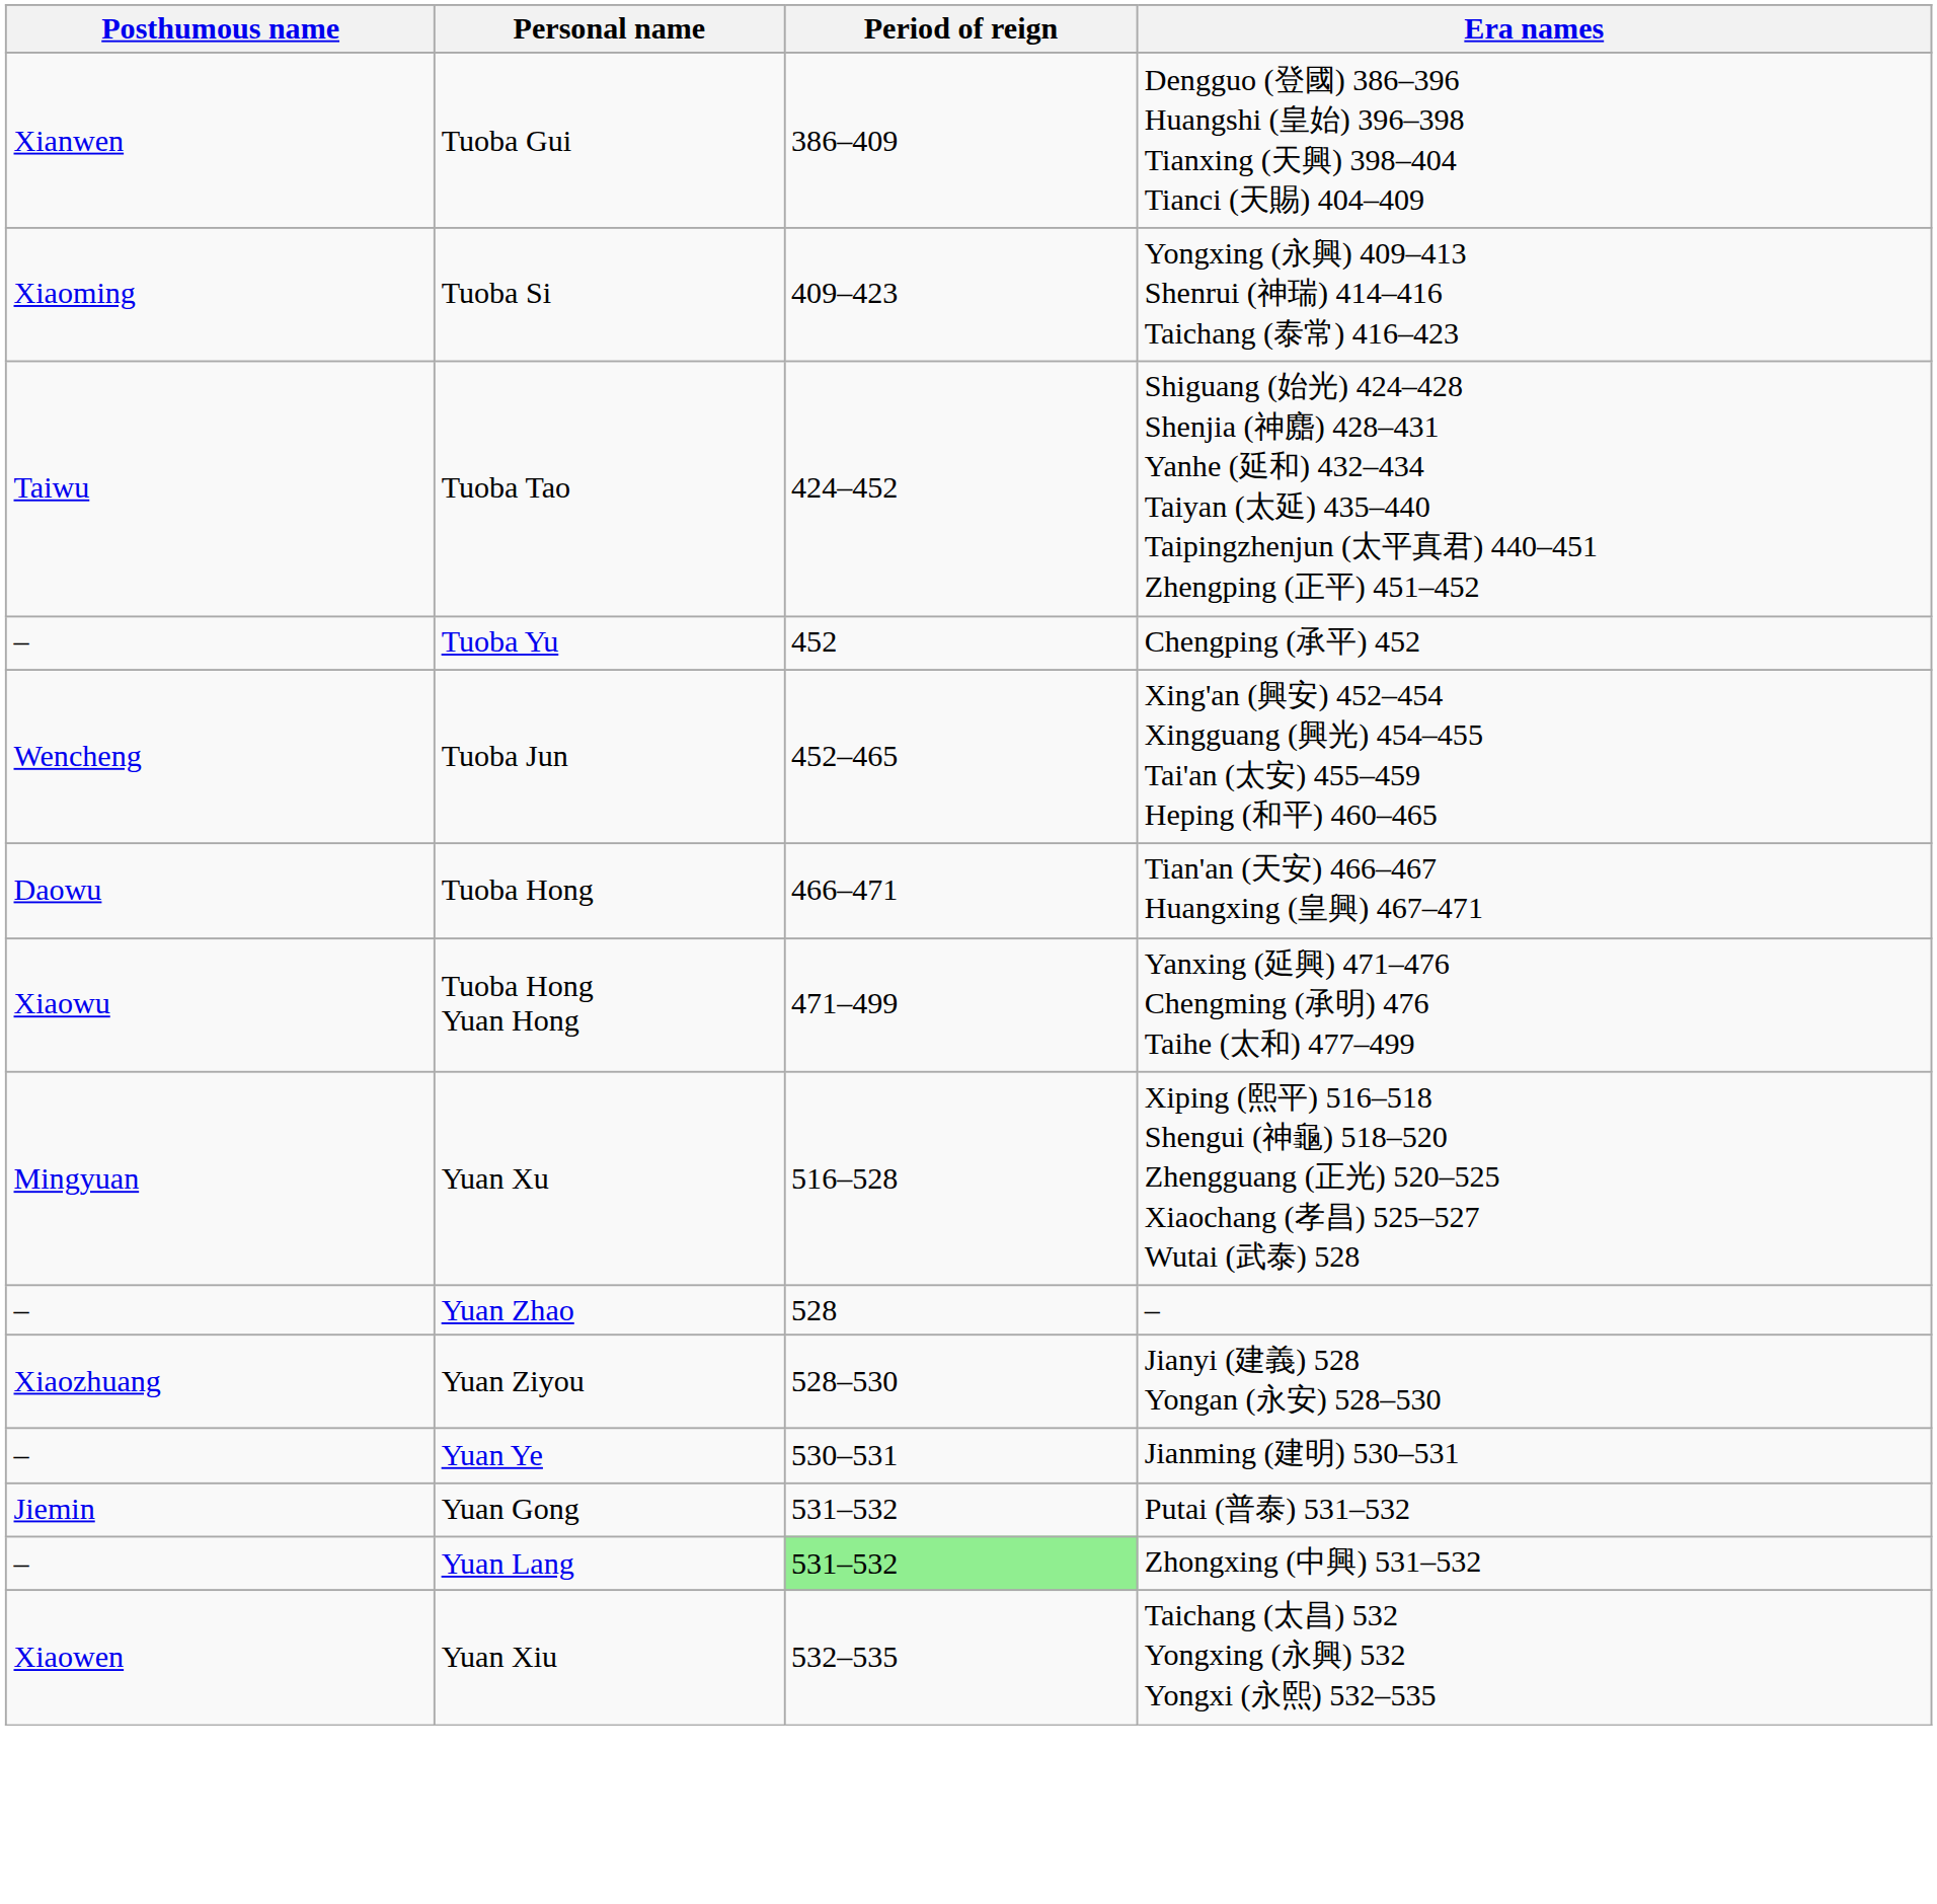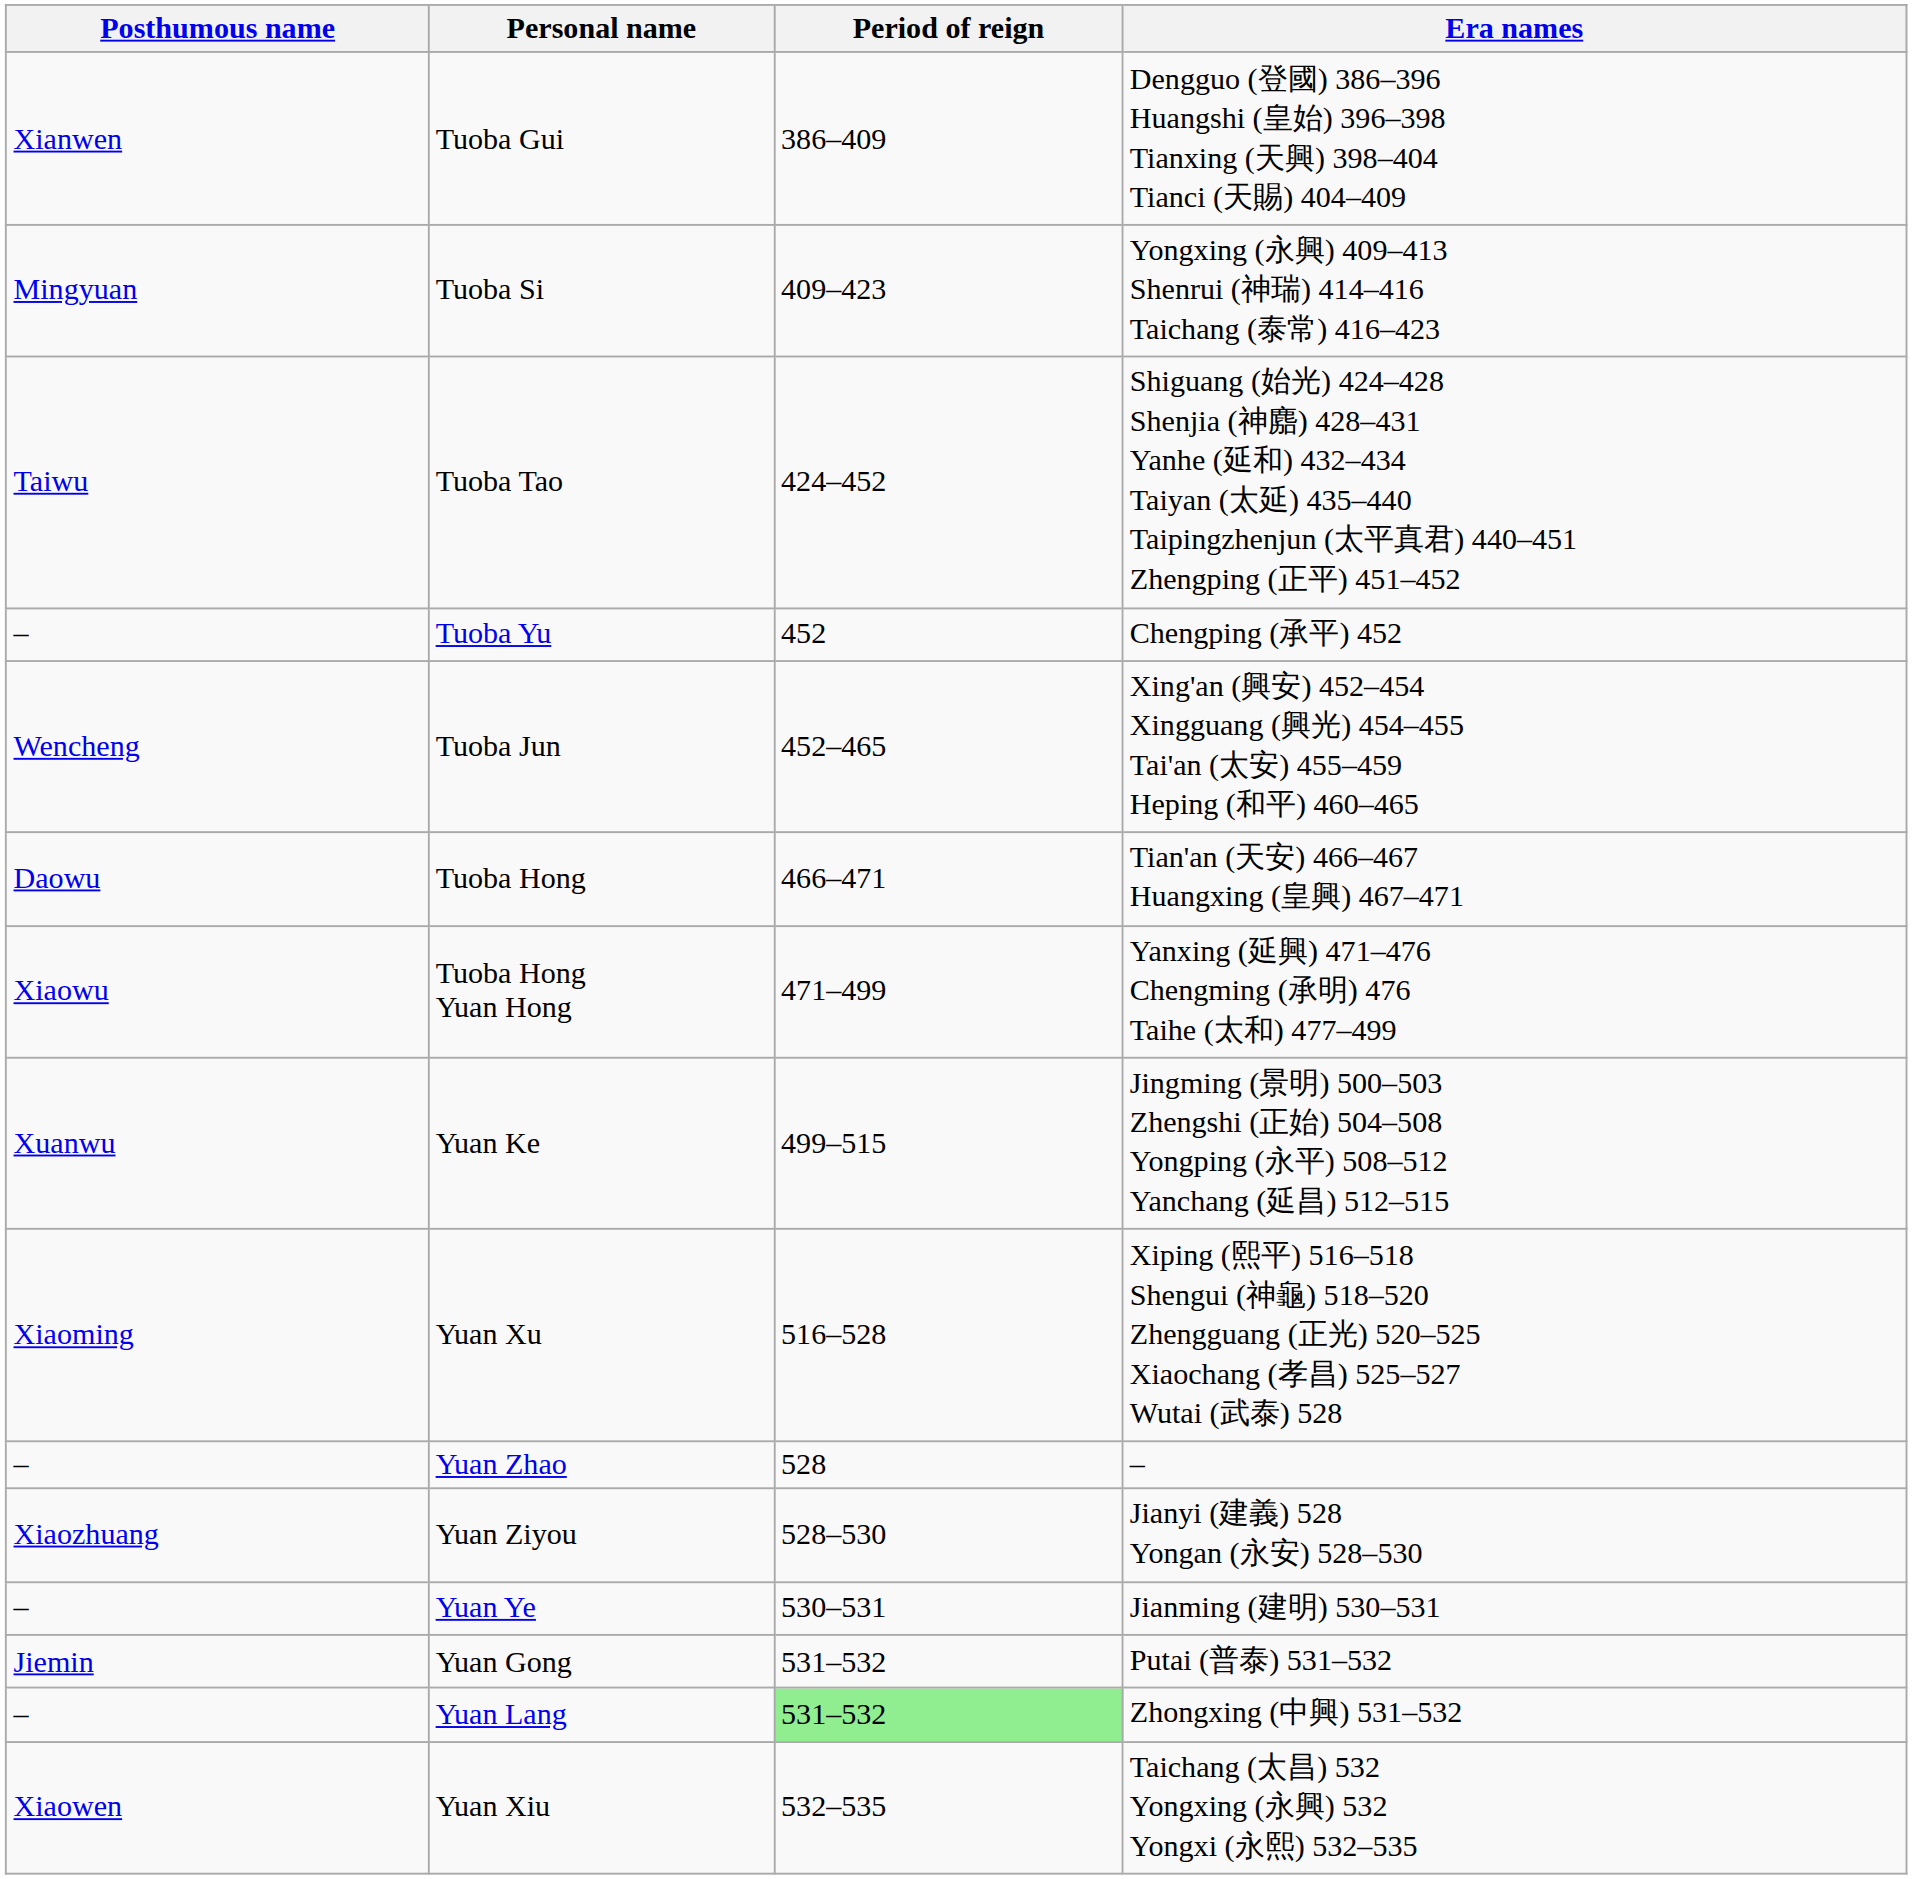Tuoba Si | Posthumous name: Xiaoming -> Mingyuan
+ row: Xuanwu | Yuan Ke | 499–515 | Jingming (景明) 500–503 Zhengshi (正始) 504–508 Yongping (永平) 508–512 Yanchang (延昌) 512–515
Yuan Xu | Posthumous name: Mingyuan -> Xiaoming
